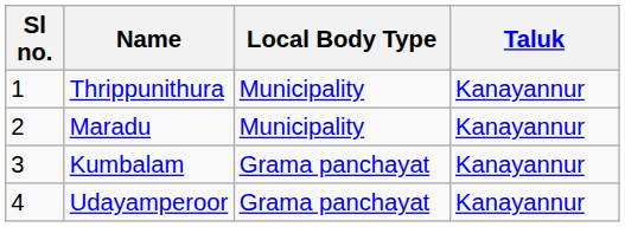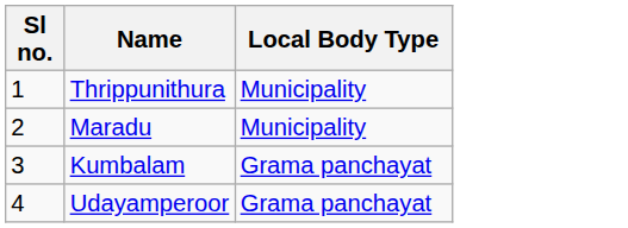- column: Taluk | Kanayannur | Kanayannur | Kanayannur | Kanayannur
